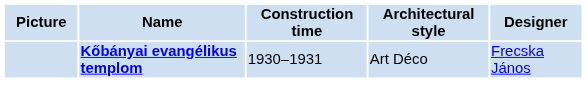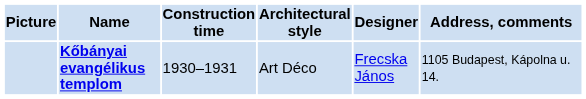+ column: Address, comments | 1105 Budapest, Kápolna u. 14.
